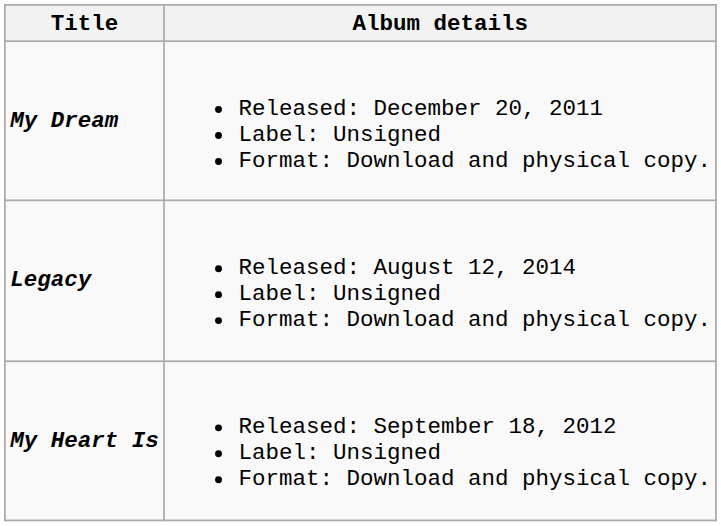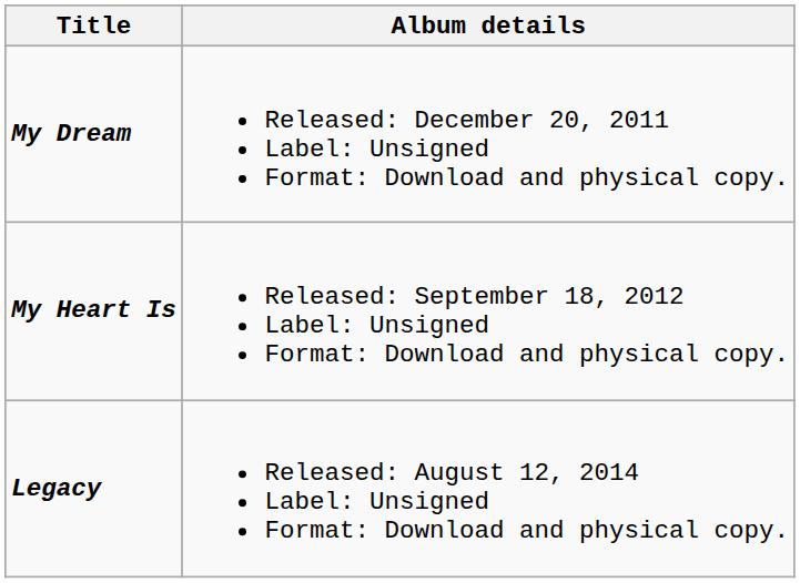rows swapped: My Heart Is <-> Legacy
